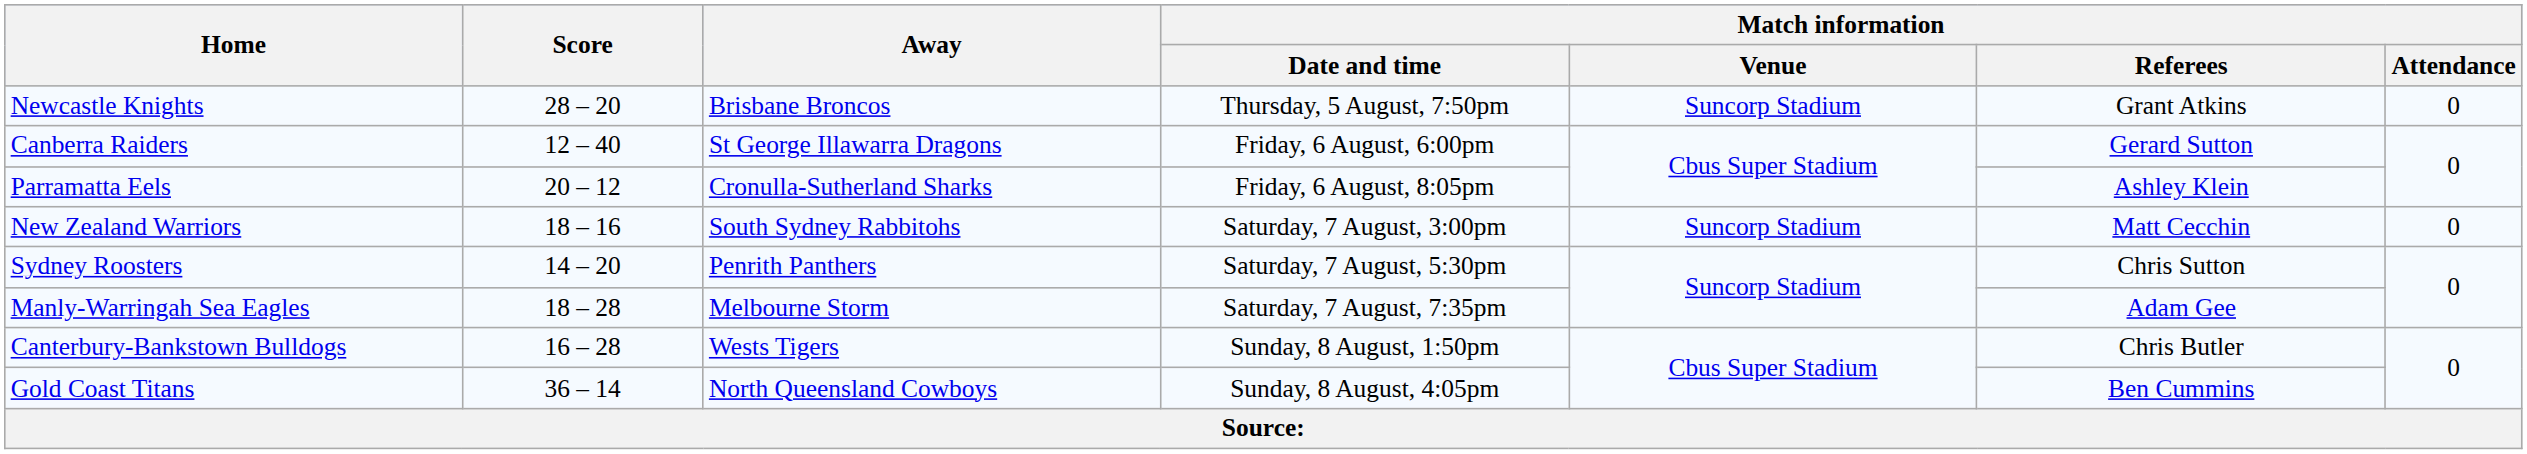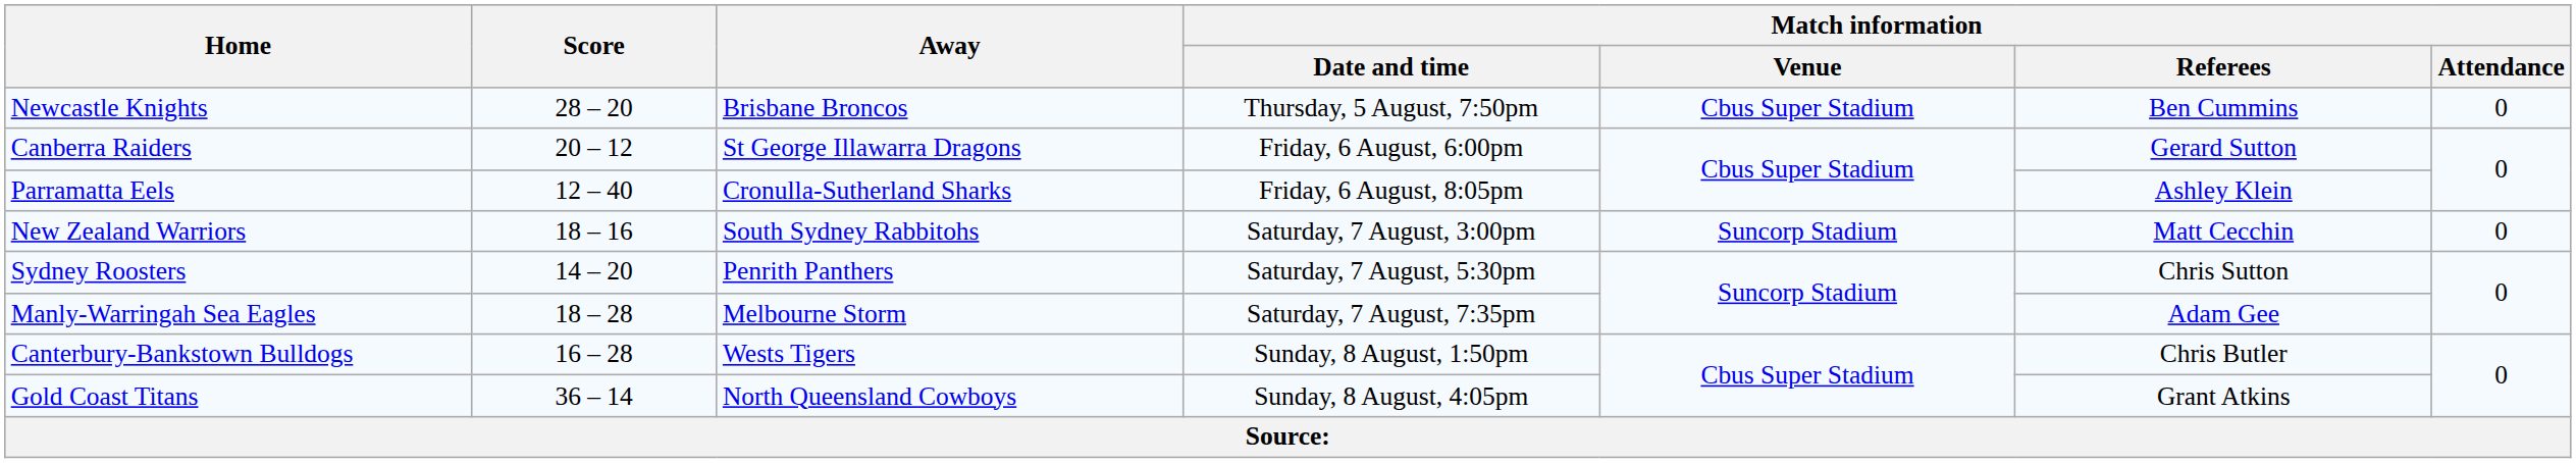Newcastle Knights | Match information / Venue: Suncorp Stadium -> Cbus Super Stadium
Newcastle Knights | Match information / Referees: Grant Atkins -> Ben Cummins
Canberra Raiders | Score: 12 – 40 -> 20 – 12
Parramatta Eels | Score: 20 – 12 -> 12 – 40
Gold Coast Titans | Match information / Referees: Ben Cummins -> Grant Atkins
